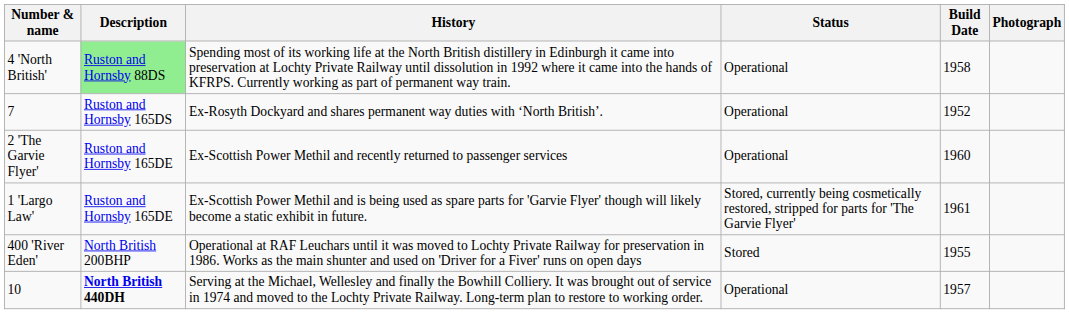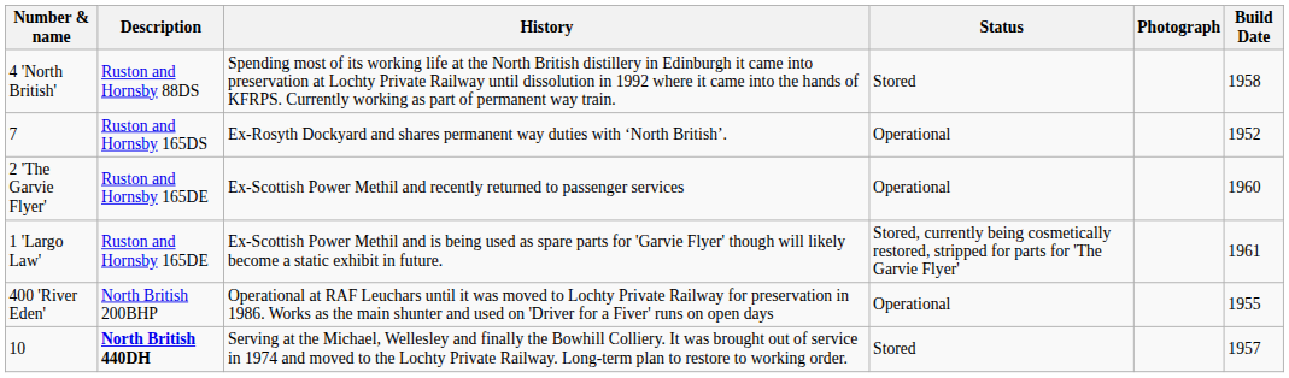columns swapped: Build Date <-> Photograph
4 'North British' | Description: lightgreen background -> no background
4 'North British' | Status: Operational -> Stored
400 'River Eden' | Status: Stored -> Operational
10 | Status: Operational -> Stored
